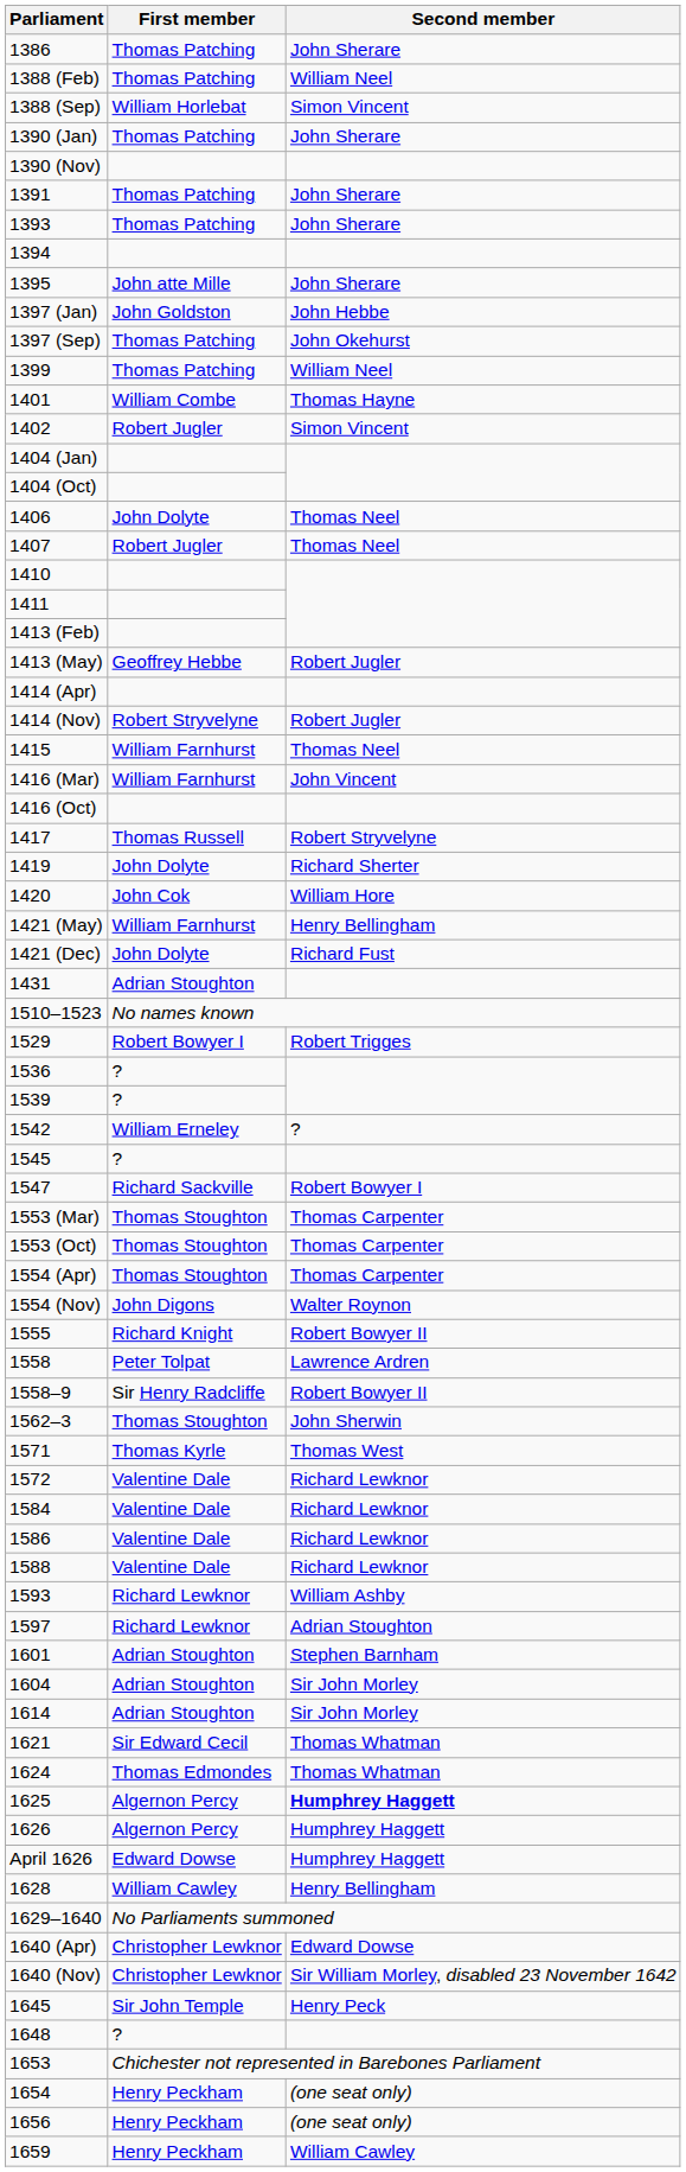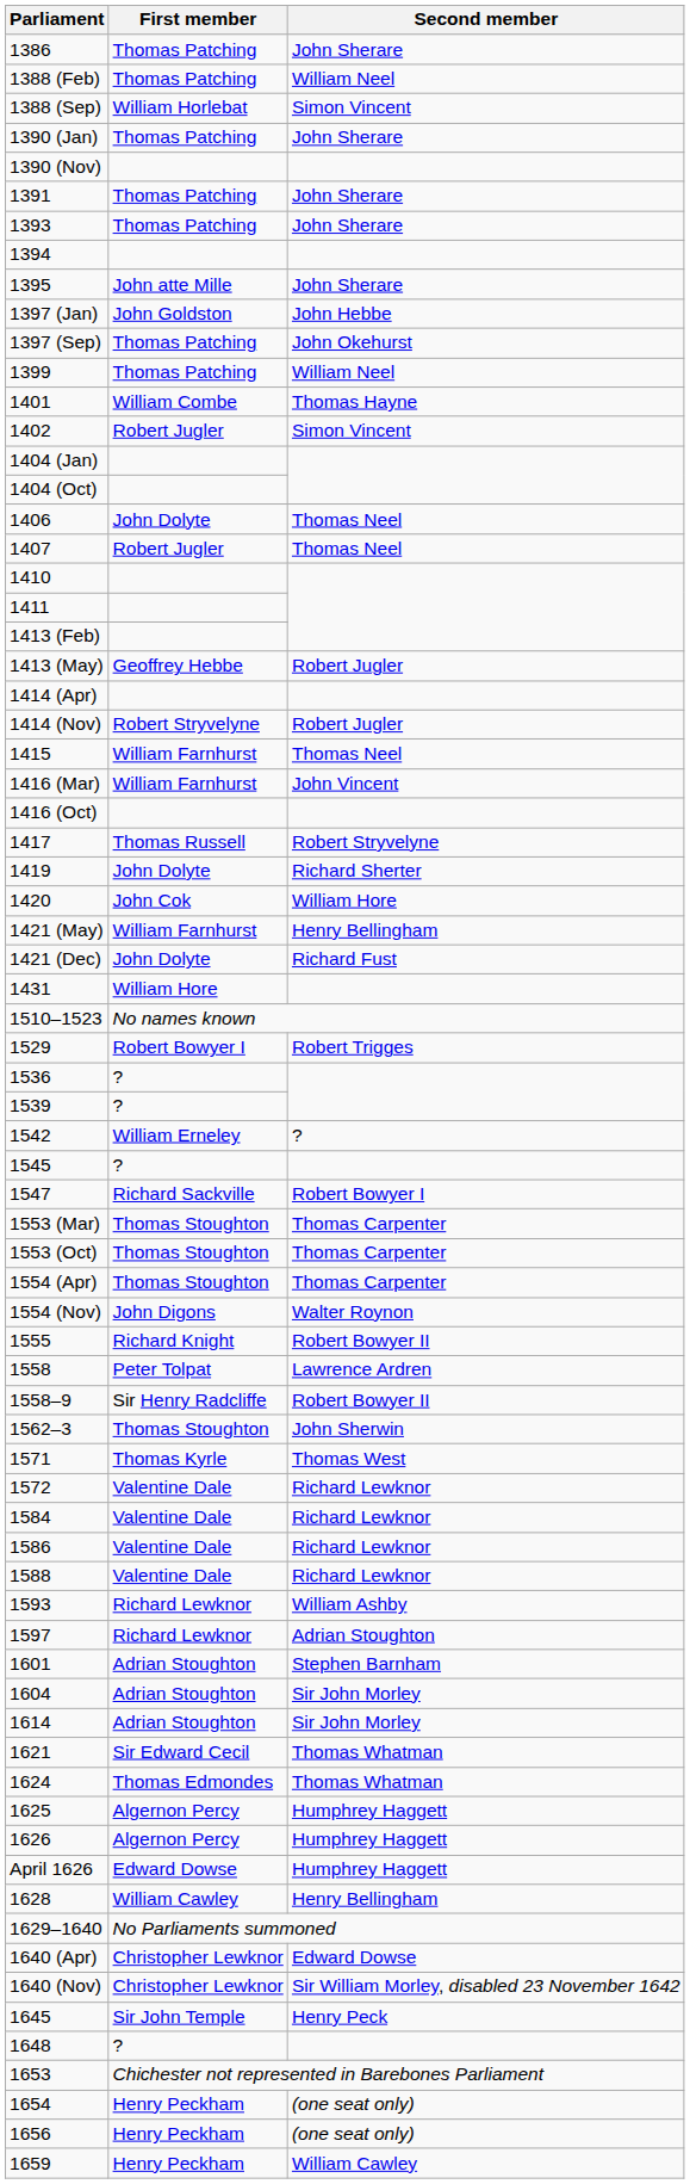1431 | First member: Adrian Stoughton -> William Hore
1625 | Second member: bold -> normal
